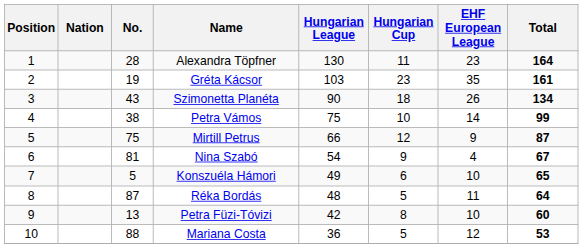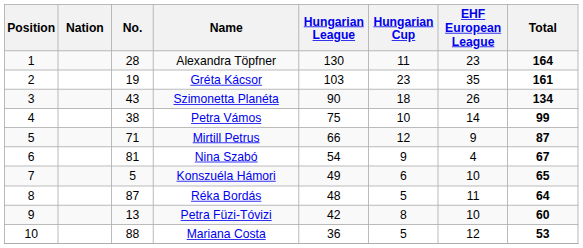Mirtill Petrus | No.: 75 -> 71
